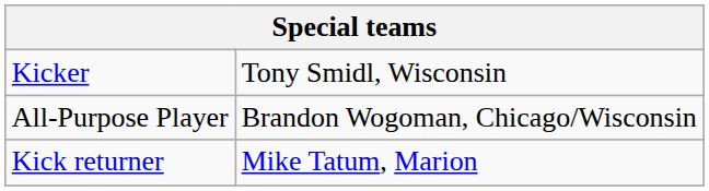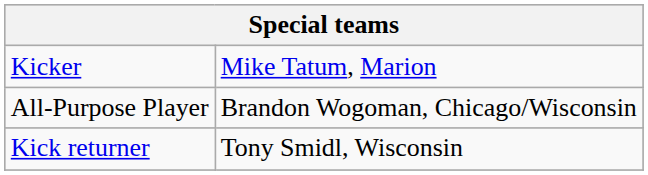Kicker | column 2: Tony Smidl, Wisconsin -> Mike Tatum, Marion
Kick returner | column 2: Mike Tatum, Marion -> Tony Smidl, Wisconsin
